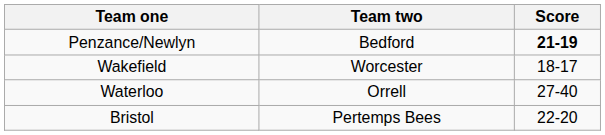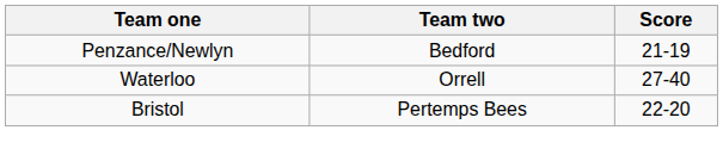Penzance/Newlyn | Score: bold -> normal
- row: Wakefield | Worcester | 18-17
